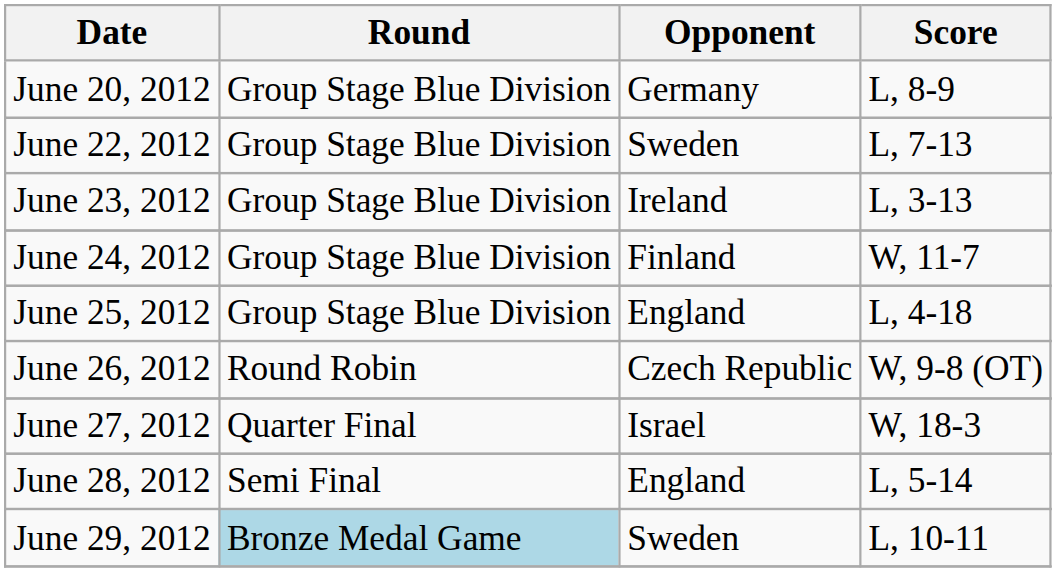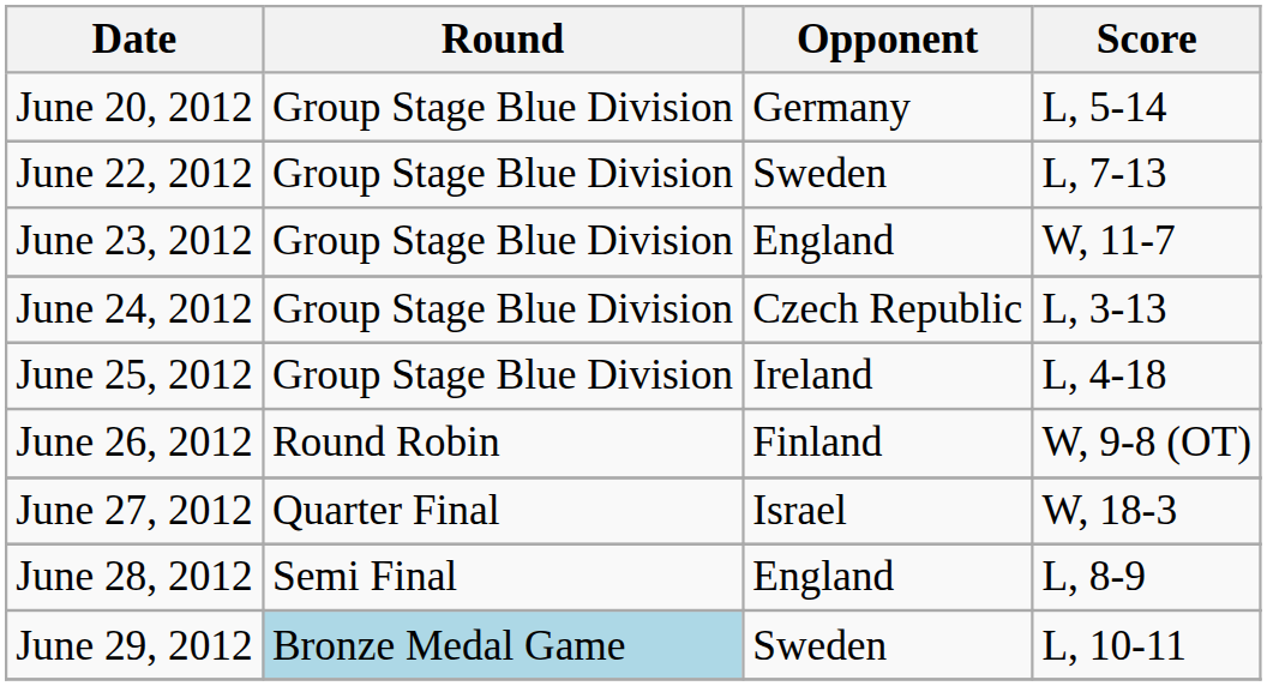June 20, 2012 | Score: L, 8-9 -> L, 5-14
June 23, 2012 | Opponent: Ireland -> England
June 23, 2012 | Score: L, 3-13 -> W, 11-7
June 24, 2012 | Opponent: Finland -> Czech Republic
June 24, 2012 | Score: W, 11-7 -> L, 3-13
June 25, 2012 | Opponent: England -> Ireland
June 26, 2012 | Opponent: Czech Republic -> Finland
June 28, 2012 | Score: L, 5-14 -> L, 8-9
